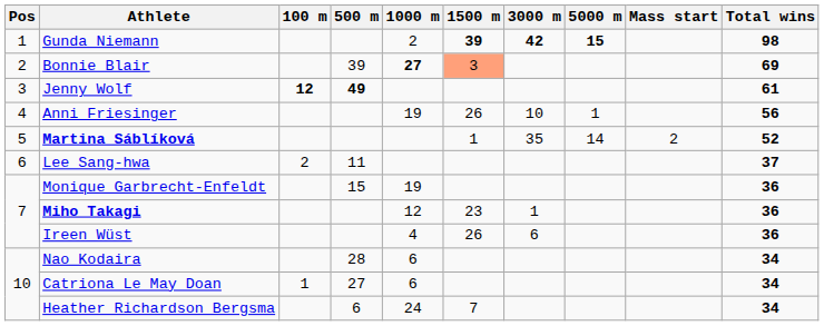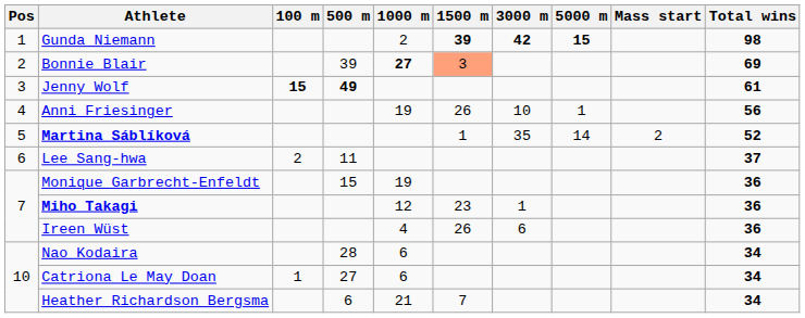Jenny Wolf | 100 m: 12 -> 15
Heather Richardson Bergsma | 1000 m: 24 -> 21
